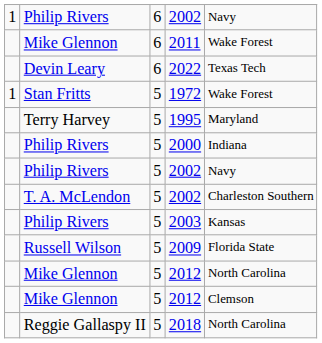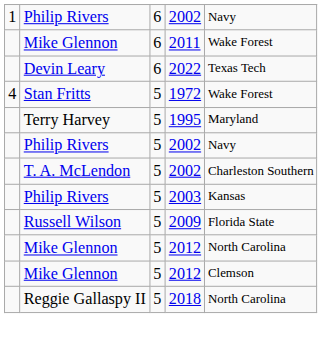1972 | column 1: 1 -> 4
- row: Philip Rivers | 5 | 2000 | Indiana
